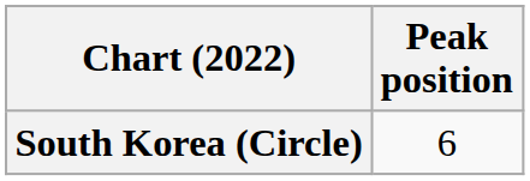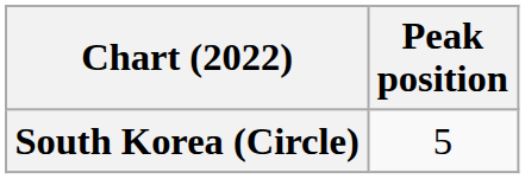South Korea (Circle) | Peak position: 6 -> 5
